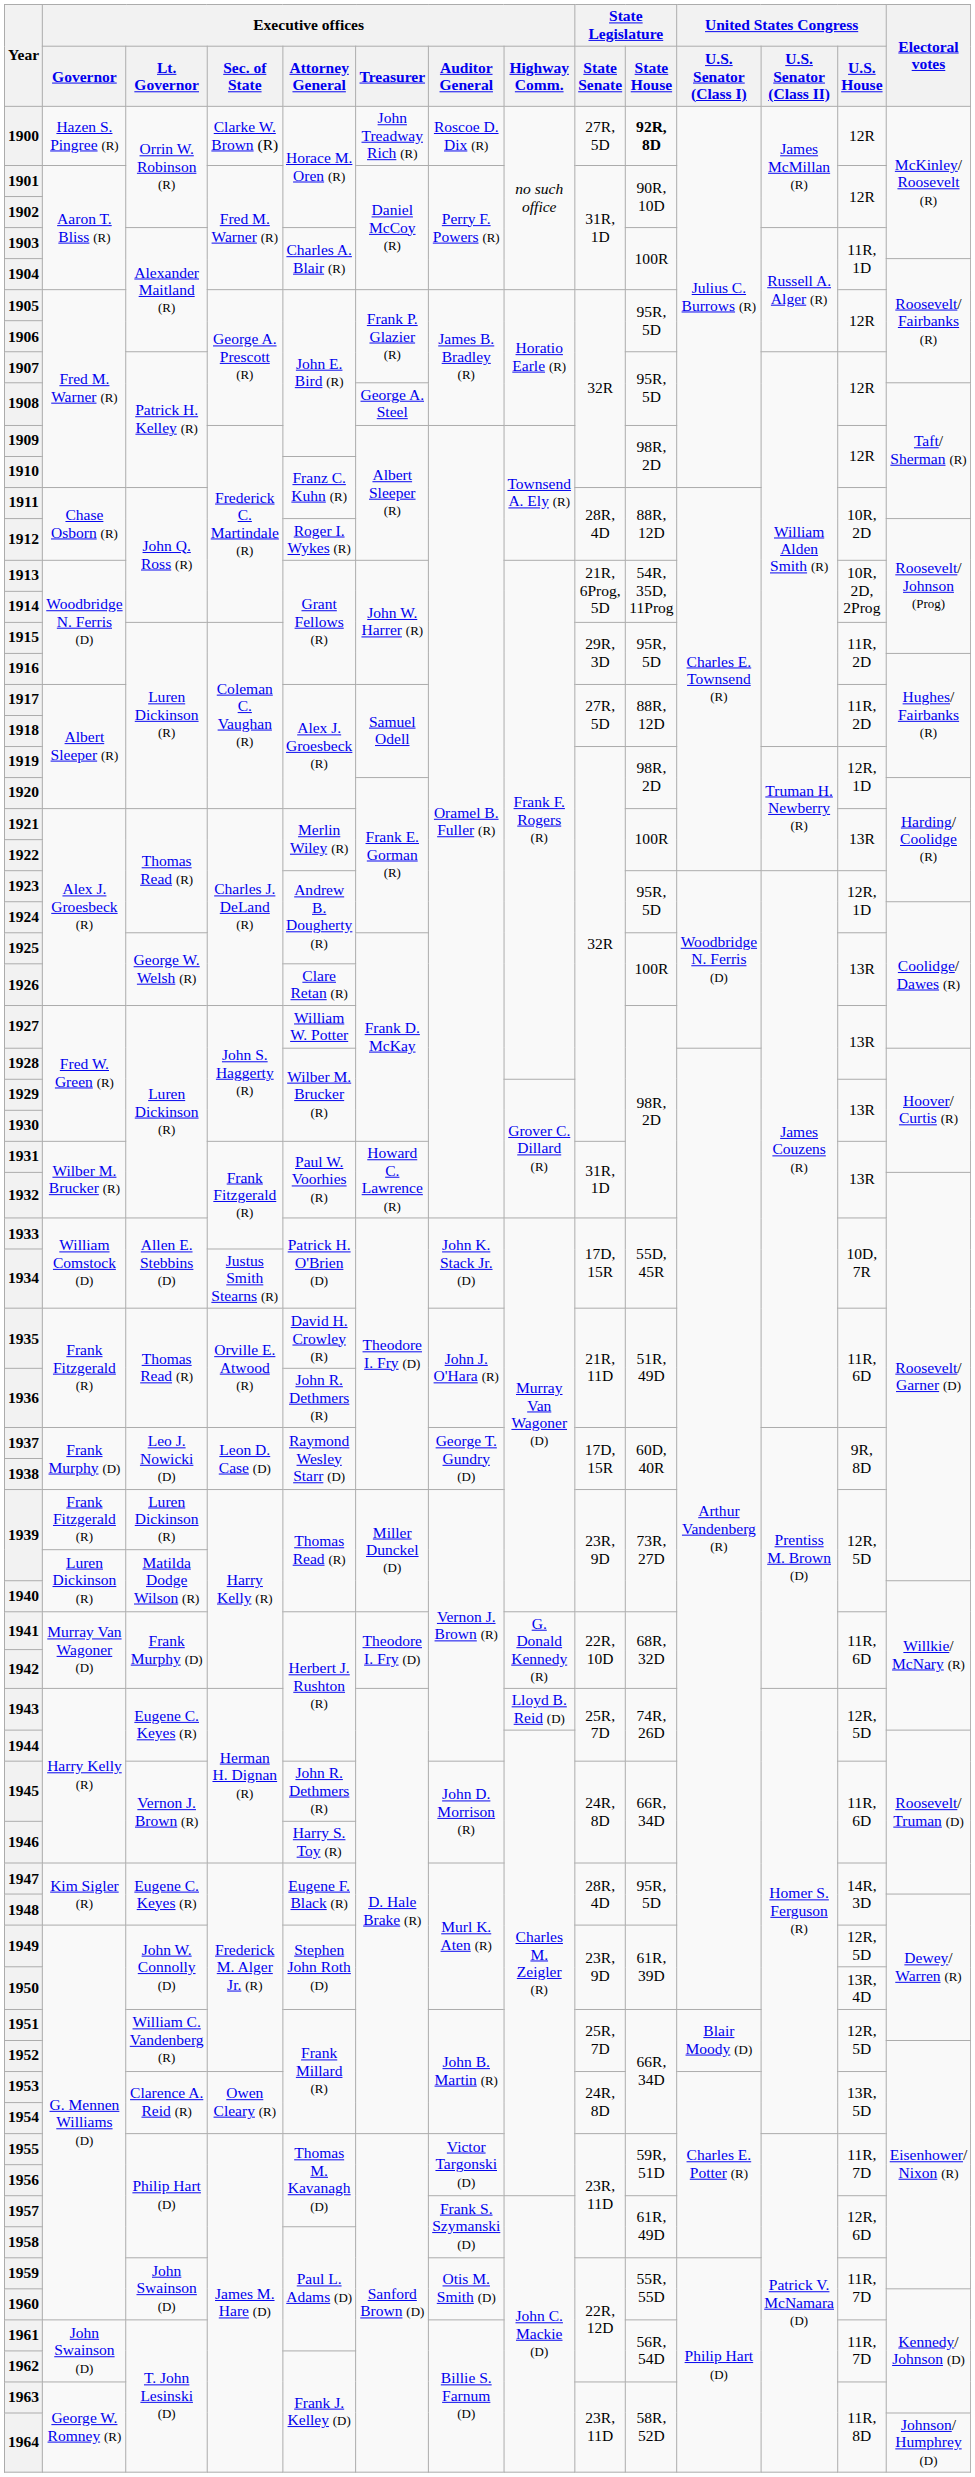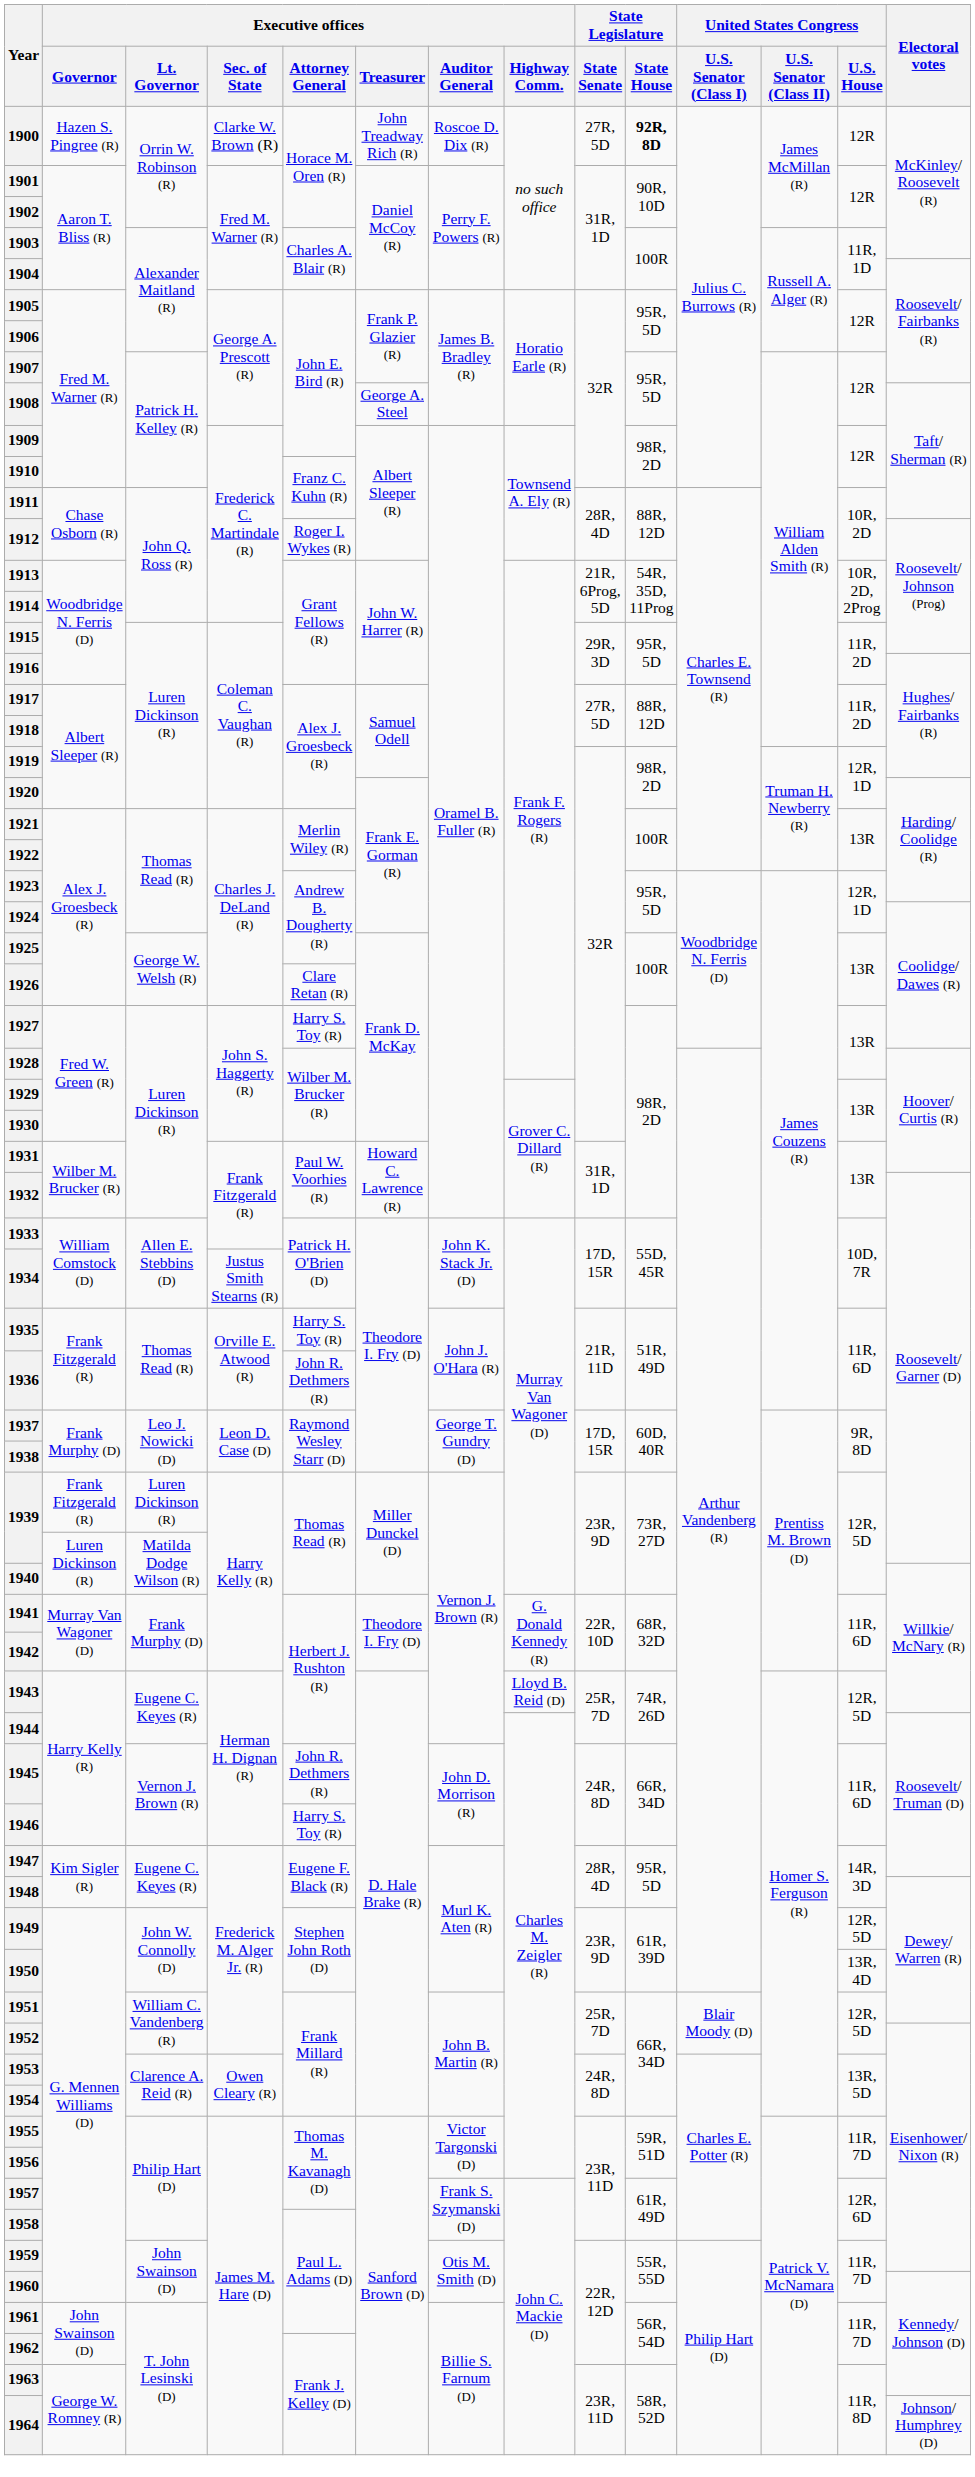1927 | Executive offices / Attorney General: William W. Potter -> Harry S. Toy (R)
1935 | Executive offices / Attorney General: David H. Crowley (R) -> Harry S. Toy (R)
